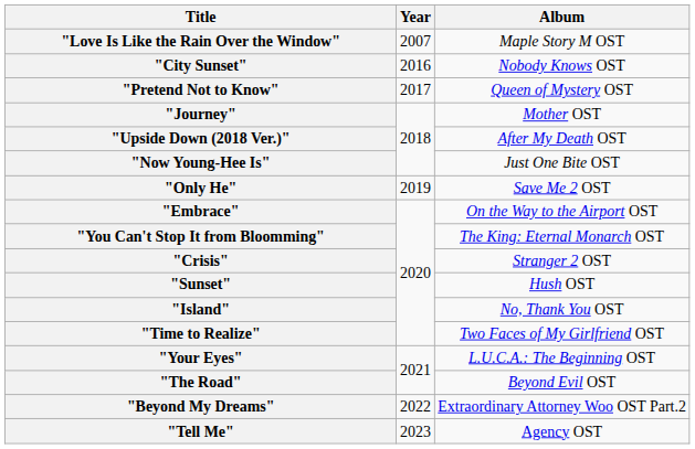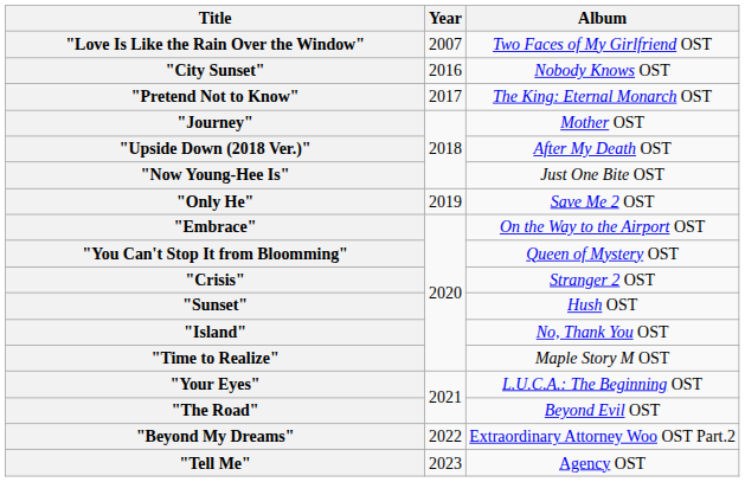"Love Is Like the Rain Over the Window" | Album: Maple Story M OST -> Two Faces of My Girlfriend OST
"Pretend Not to Know" | Album: Queen of Mystery OST -> The King: Eternal Monarch OST
"You Can't Stop It from Bloomming" | Album: The King: Eternal Monarch OST -> Queen of Mystery OST
"Time to Realize" | Album: Two Faces of My Girlfriend OST -> Maple Story M OST
